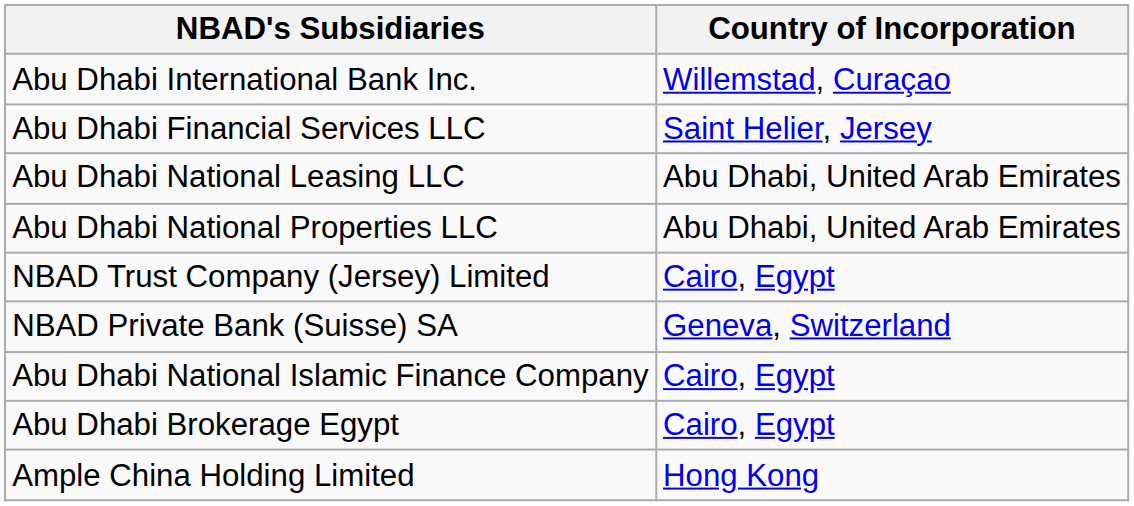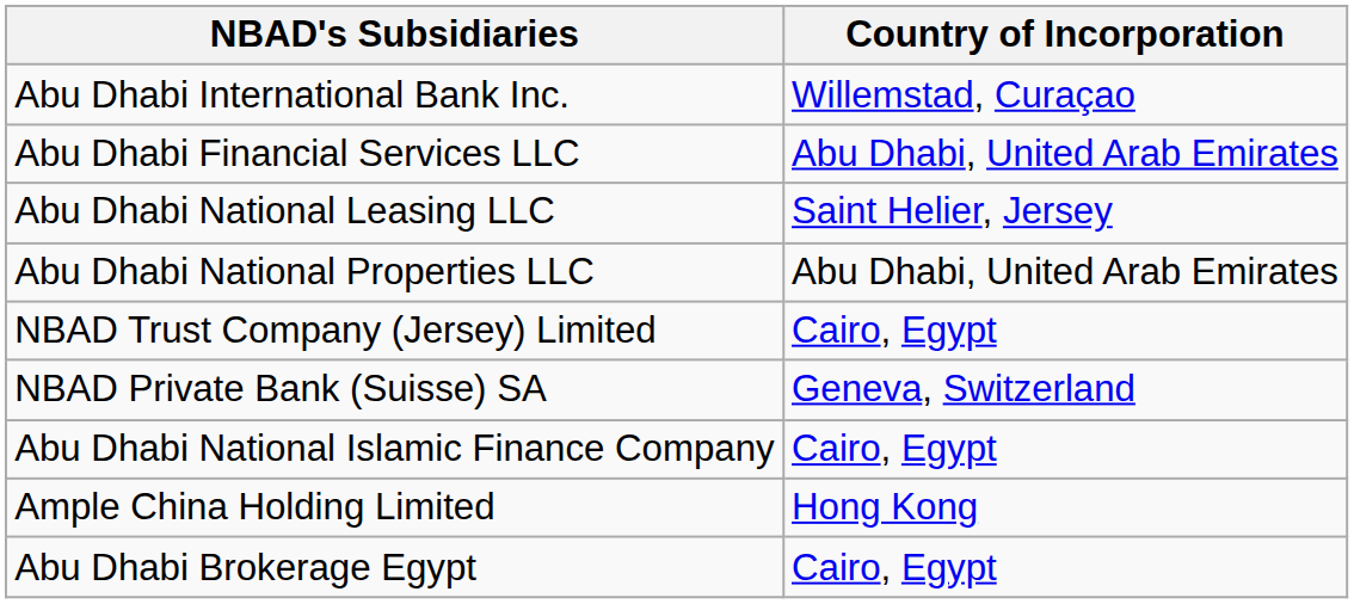Abu Dhabi Financial Services LLC | Country of Incorporation: Saint Helier, Jersey -> Abu Dhabi, United Arab Emirates
Abu Dhabi National Leasing LLC | Country of Incorporation: Abu Dhabi, United Arab Emirates -> Saint Helier, Jersey
rows swapped: Ample China Holding Limited <-> Abu Dhabi Brokerage Egypt
